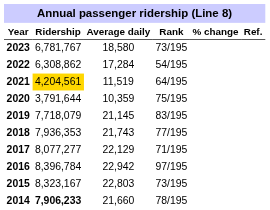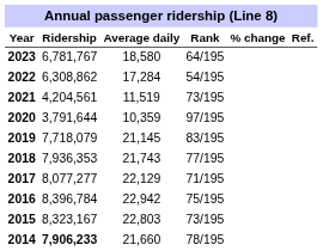2023 | Rank: 73/195 -> 64/195
2021 | Ridership: gold background -> no background
2021 | Rank: 64/195 -> 73/195
2020 | Rank: 75/195 -> 97/195
2016 | Rank: 97/195 -> 75/195
